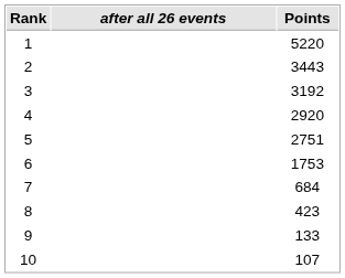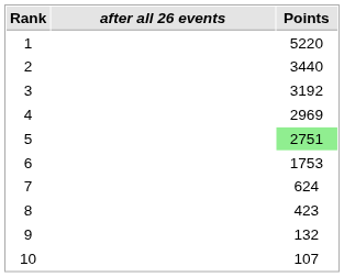2 | Points: 3443 -> 3440
4 | Points: 2920 -> 2969
5 | Points: no background -> lightgreen background
7 | Points: 684 -> 624
9 | Points: 133 -> 132
